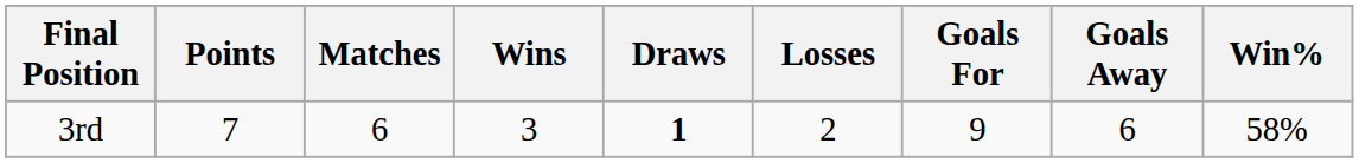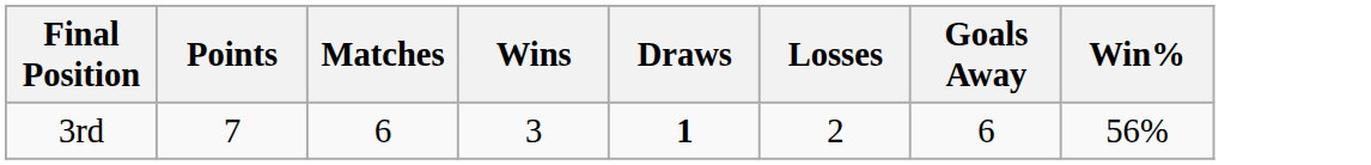- column: Goals For | 9
3rd | Win%: 58% -> 56%
